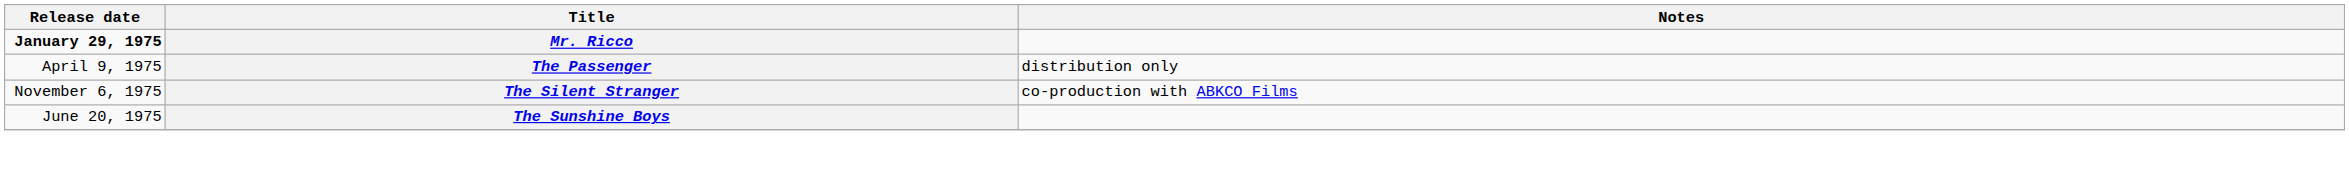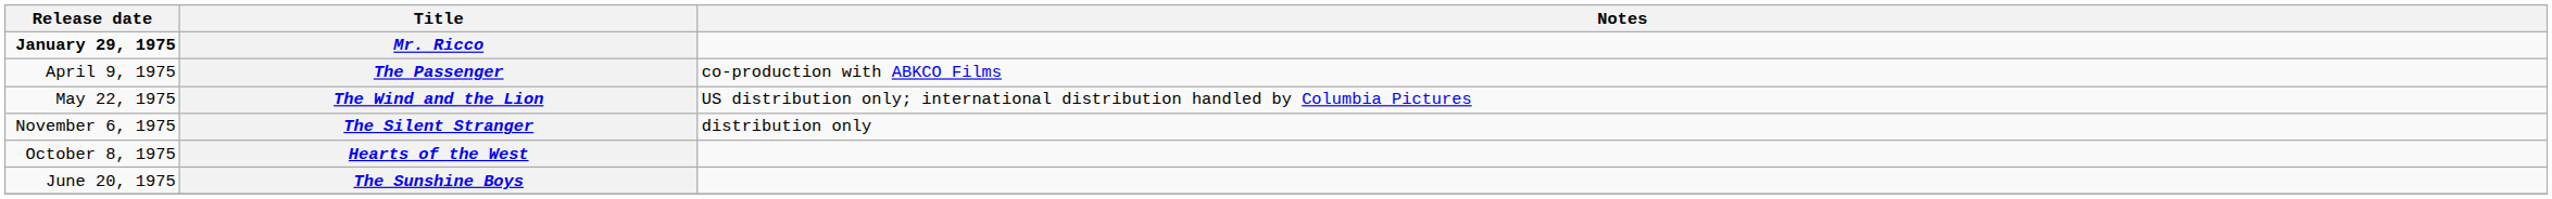The Passenger | Notes: distribution only -> co-production with ABKCO Films
+ row: May 22, 1975 | The Wind and the Lion | US distribution only; international distribution handled by Columbia Pictures
The Silent Stranger | Notes: co-production with ABKCO Films -> distribution only
+ row: October 8, 1975 | Hearts of the West
